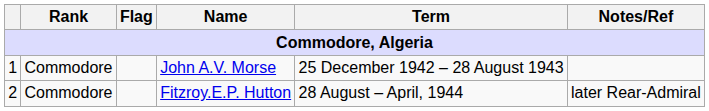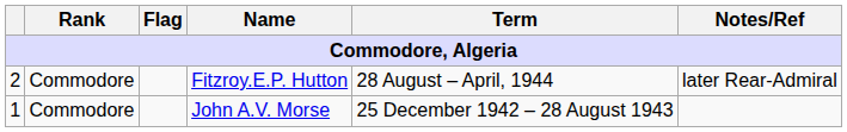rows swapped: John A.V. Morse <-> Fitzroy.E.P. Hutton
